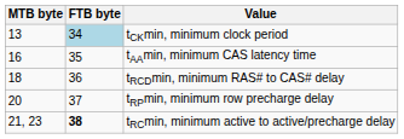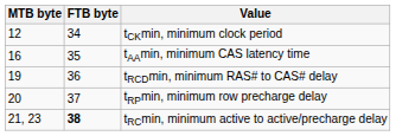tCKmin, minimum clock period | MTB byte: 13 -> 12
tCKmin, minimum clock period | FTB byte: lightblue background -> no background
tRCDmin, minimum RAS# to CAS# delay | MTB byte: 18 -> 19
